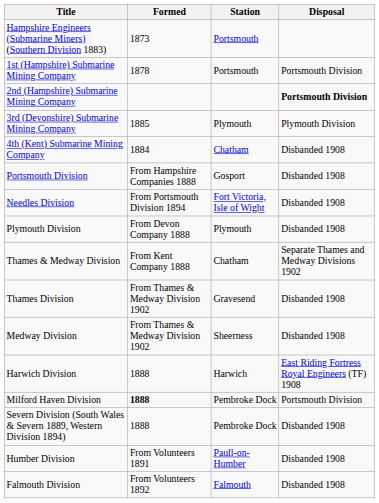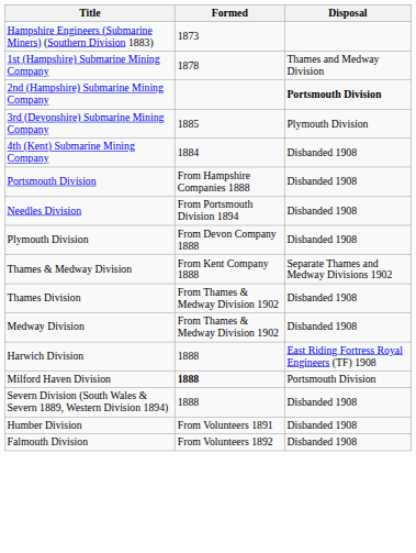- column: Station | Portsmouth | Portsmouth | Plymouth | Chatham | Gosport | Fort Victoria, Isle of Wight | Plymouth | Chatham | Gravesend | Sheerness | Harwich | Pembroke Dock | Pembroke Dock | Paull-on-Humber | Falmouth
1st (Hampshire) Submarine Mining Company | Disposal: Portsmouth Division -> Thames and Medway Division
